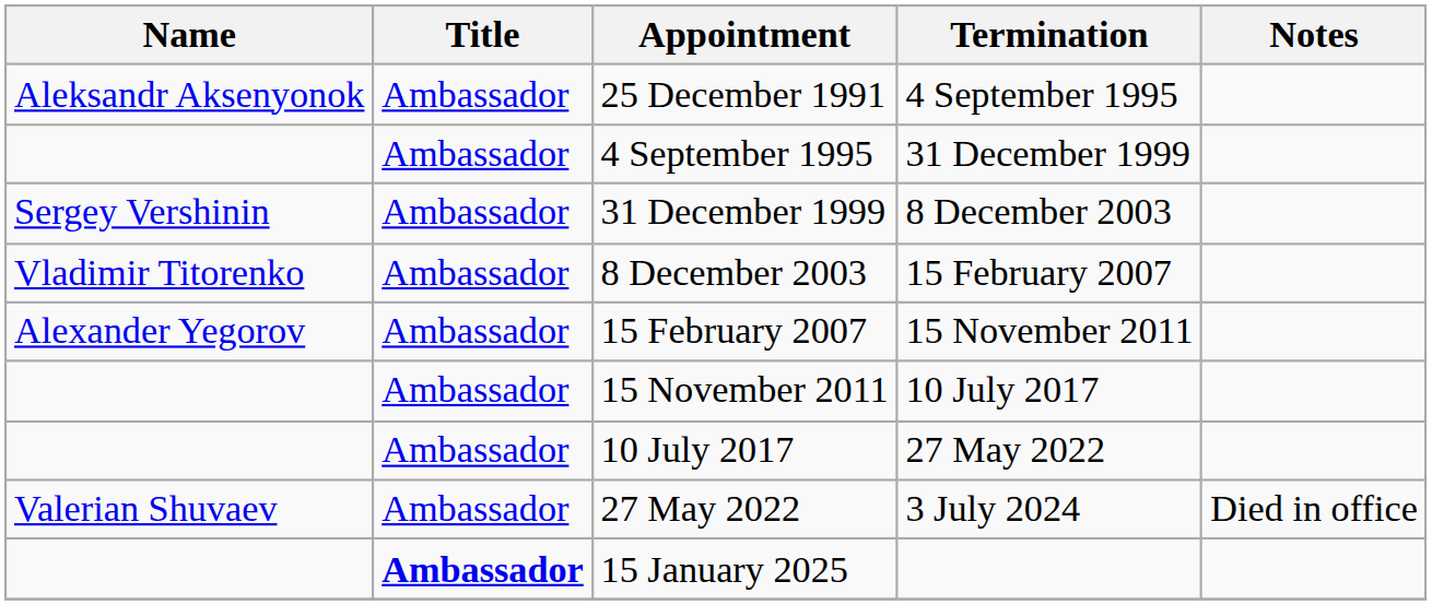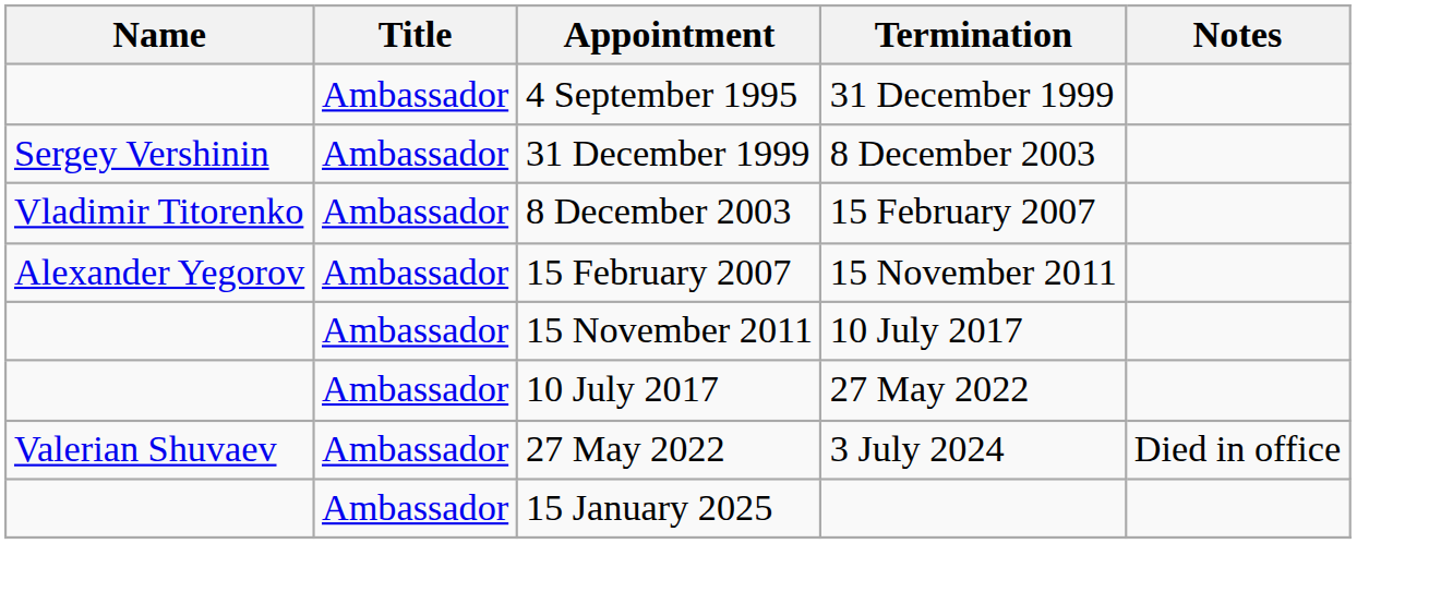- row: Aleksandr Aksenyonok | Ambassador | 25 December 1991 | 4 September 1995
15 January 2025 | Title: bold -> normal
